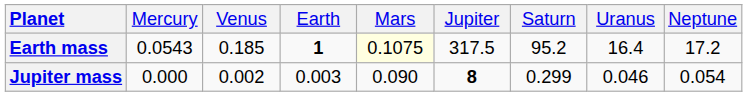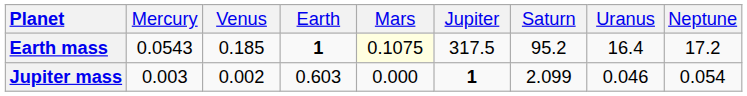Jupiter mass | column 2: 0.000 -> 0.003
Jupiter mass | column 4: 0.003 -> 0.603
Jupiter mass | column 5: 0.090 -> 0.000
Jupiter mass | column 6: 8 -> 1
Jupiter mass | column 7: 0.299 -> 2.099
